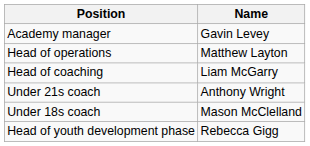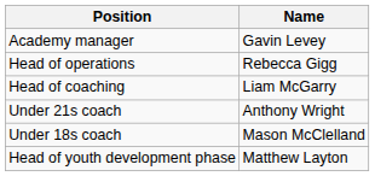Head of operations | Name: Matthew Layton -> Rebecca Gigg
Head of youth development phase | Name: Rebecca Gigg -> Matthew Layton
